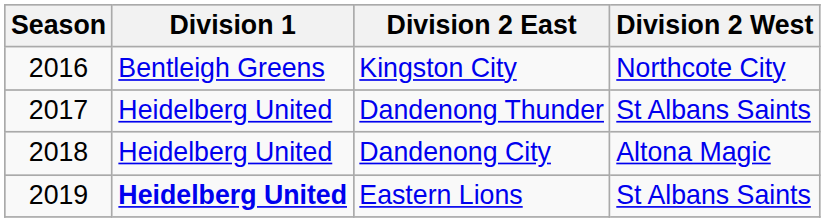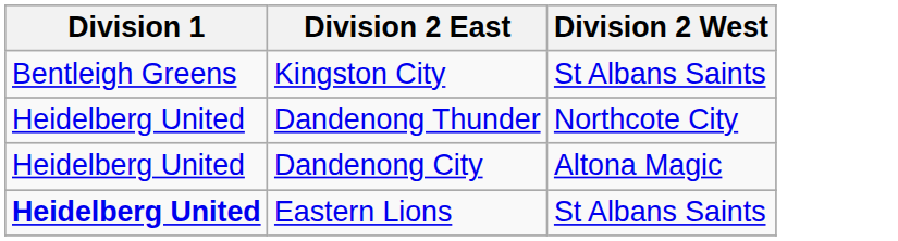- column: Season | 2016 | 2017 | 2018 | 2019
Kingston City | Division 2 West: Northcote City -> St Albans Saints
Dandenong Thunder | Division 2 West: St Albans Saints -> Northcote City
